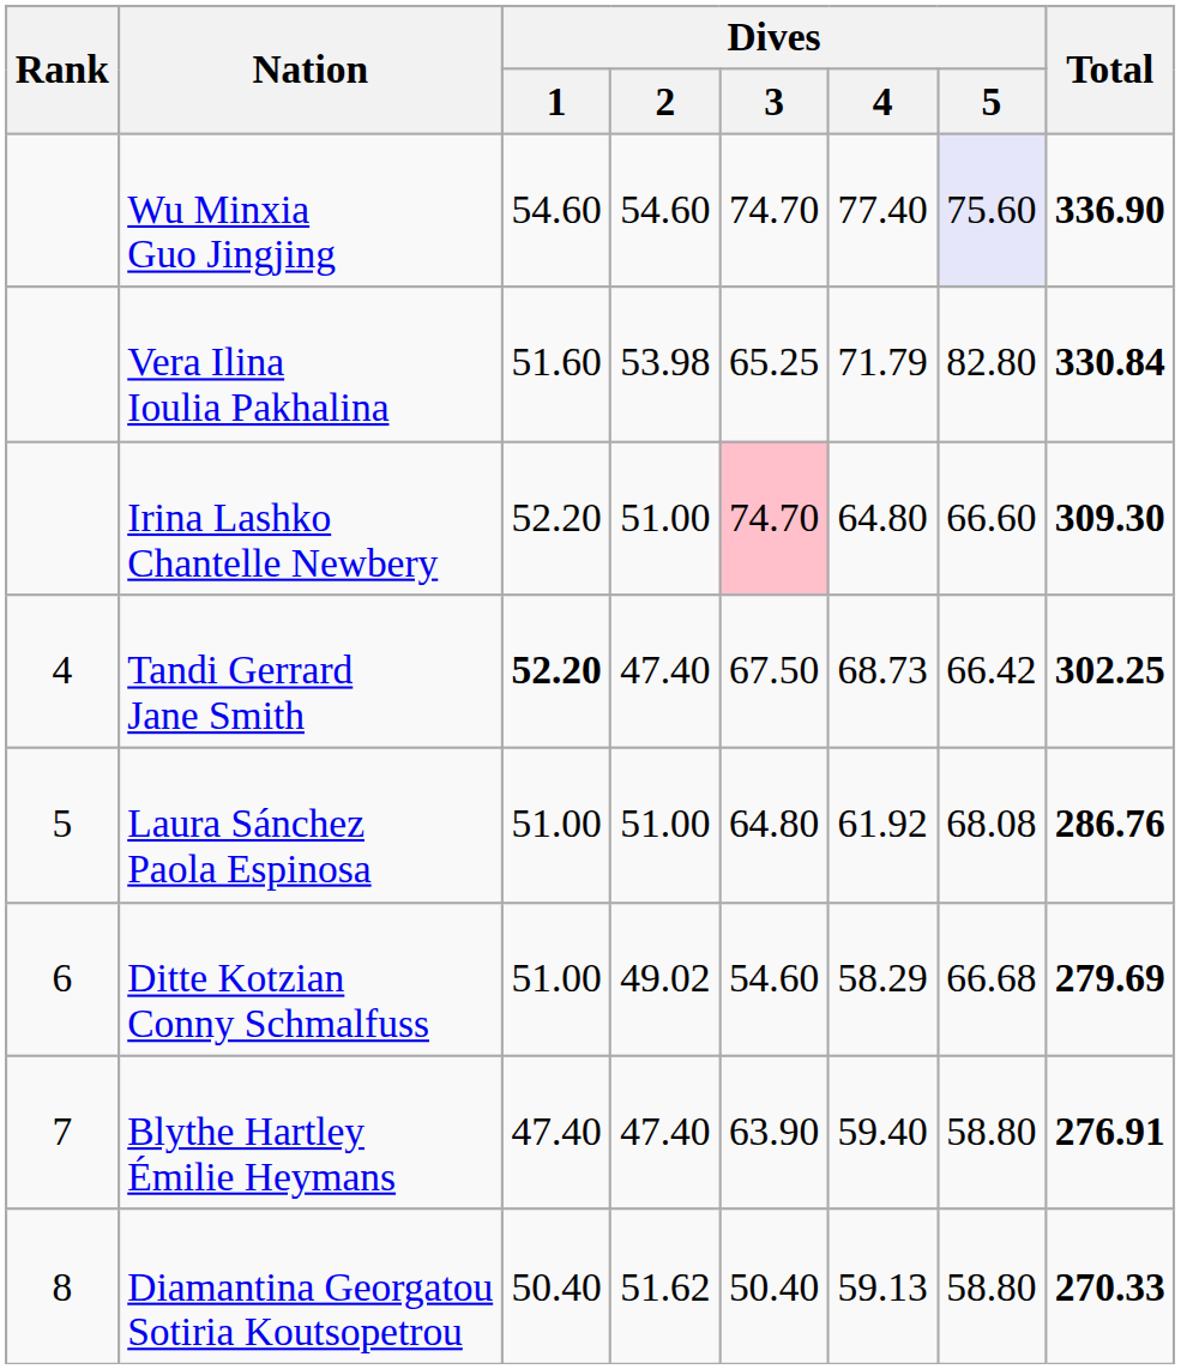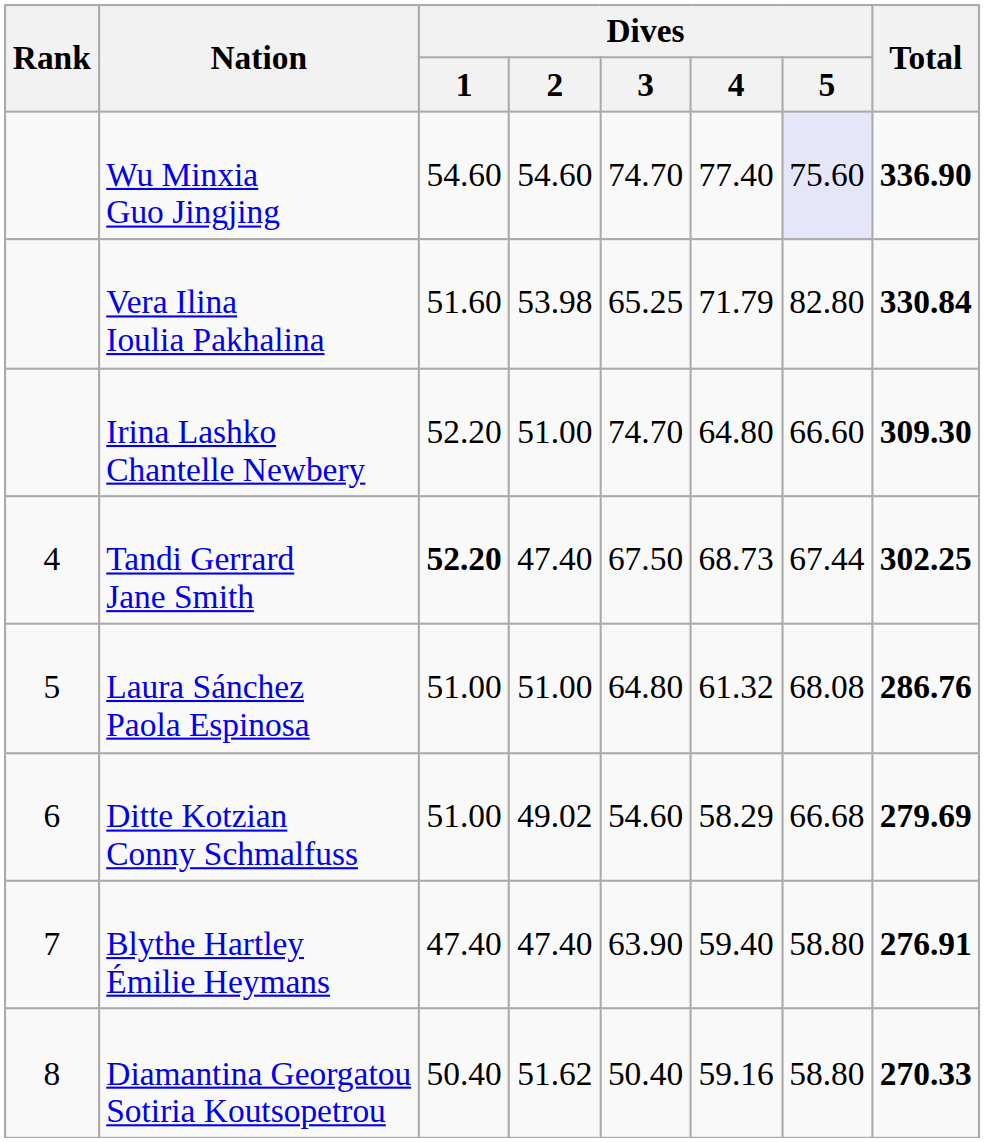Irina Lashko Chantelle Newbery | Dives / 3: pink background -> no background
Tandi Gerrard Jane Smith | Dives / 5: 66.42 -> 67.44
Laura Sánchez Paola Espinosa | Dives / 4: 61.92 -> 61.32
Diamantina Georgatou Sotiria Koutsopetrou | Dives / 4: 59.13 -> 59.16
